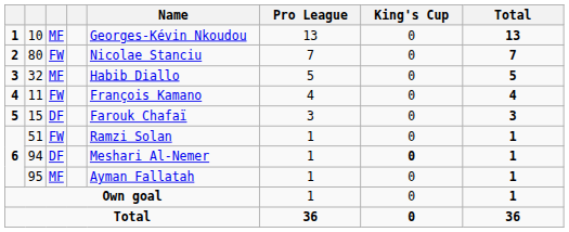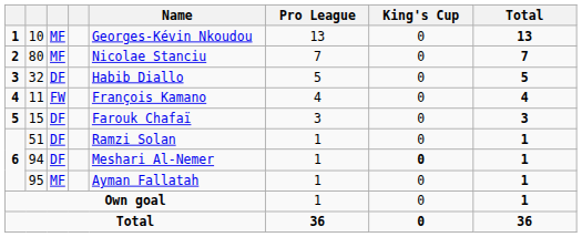80 | column 3: FW -> MF
32 | column 3: MF -> DF
51 | column 3: FW -> DF
